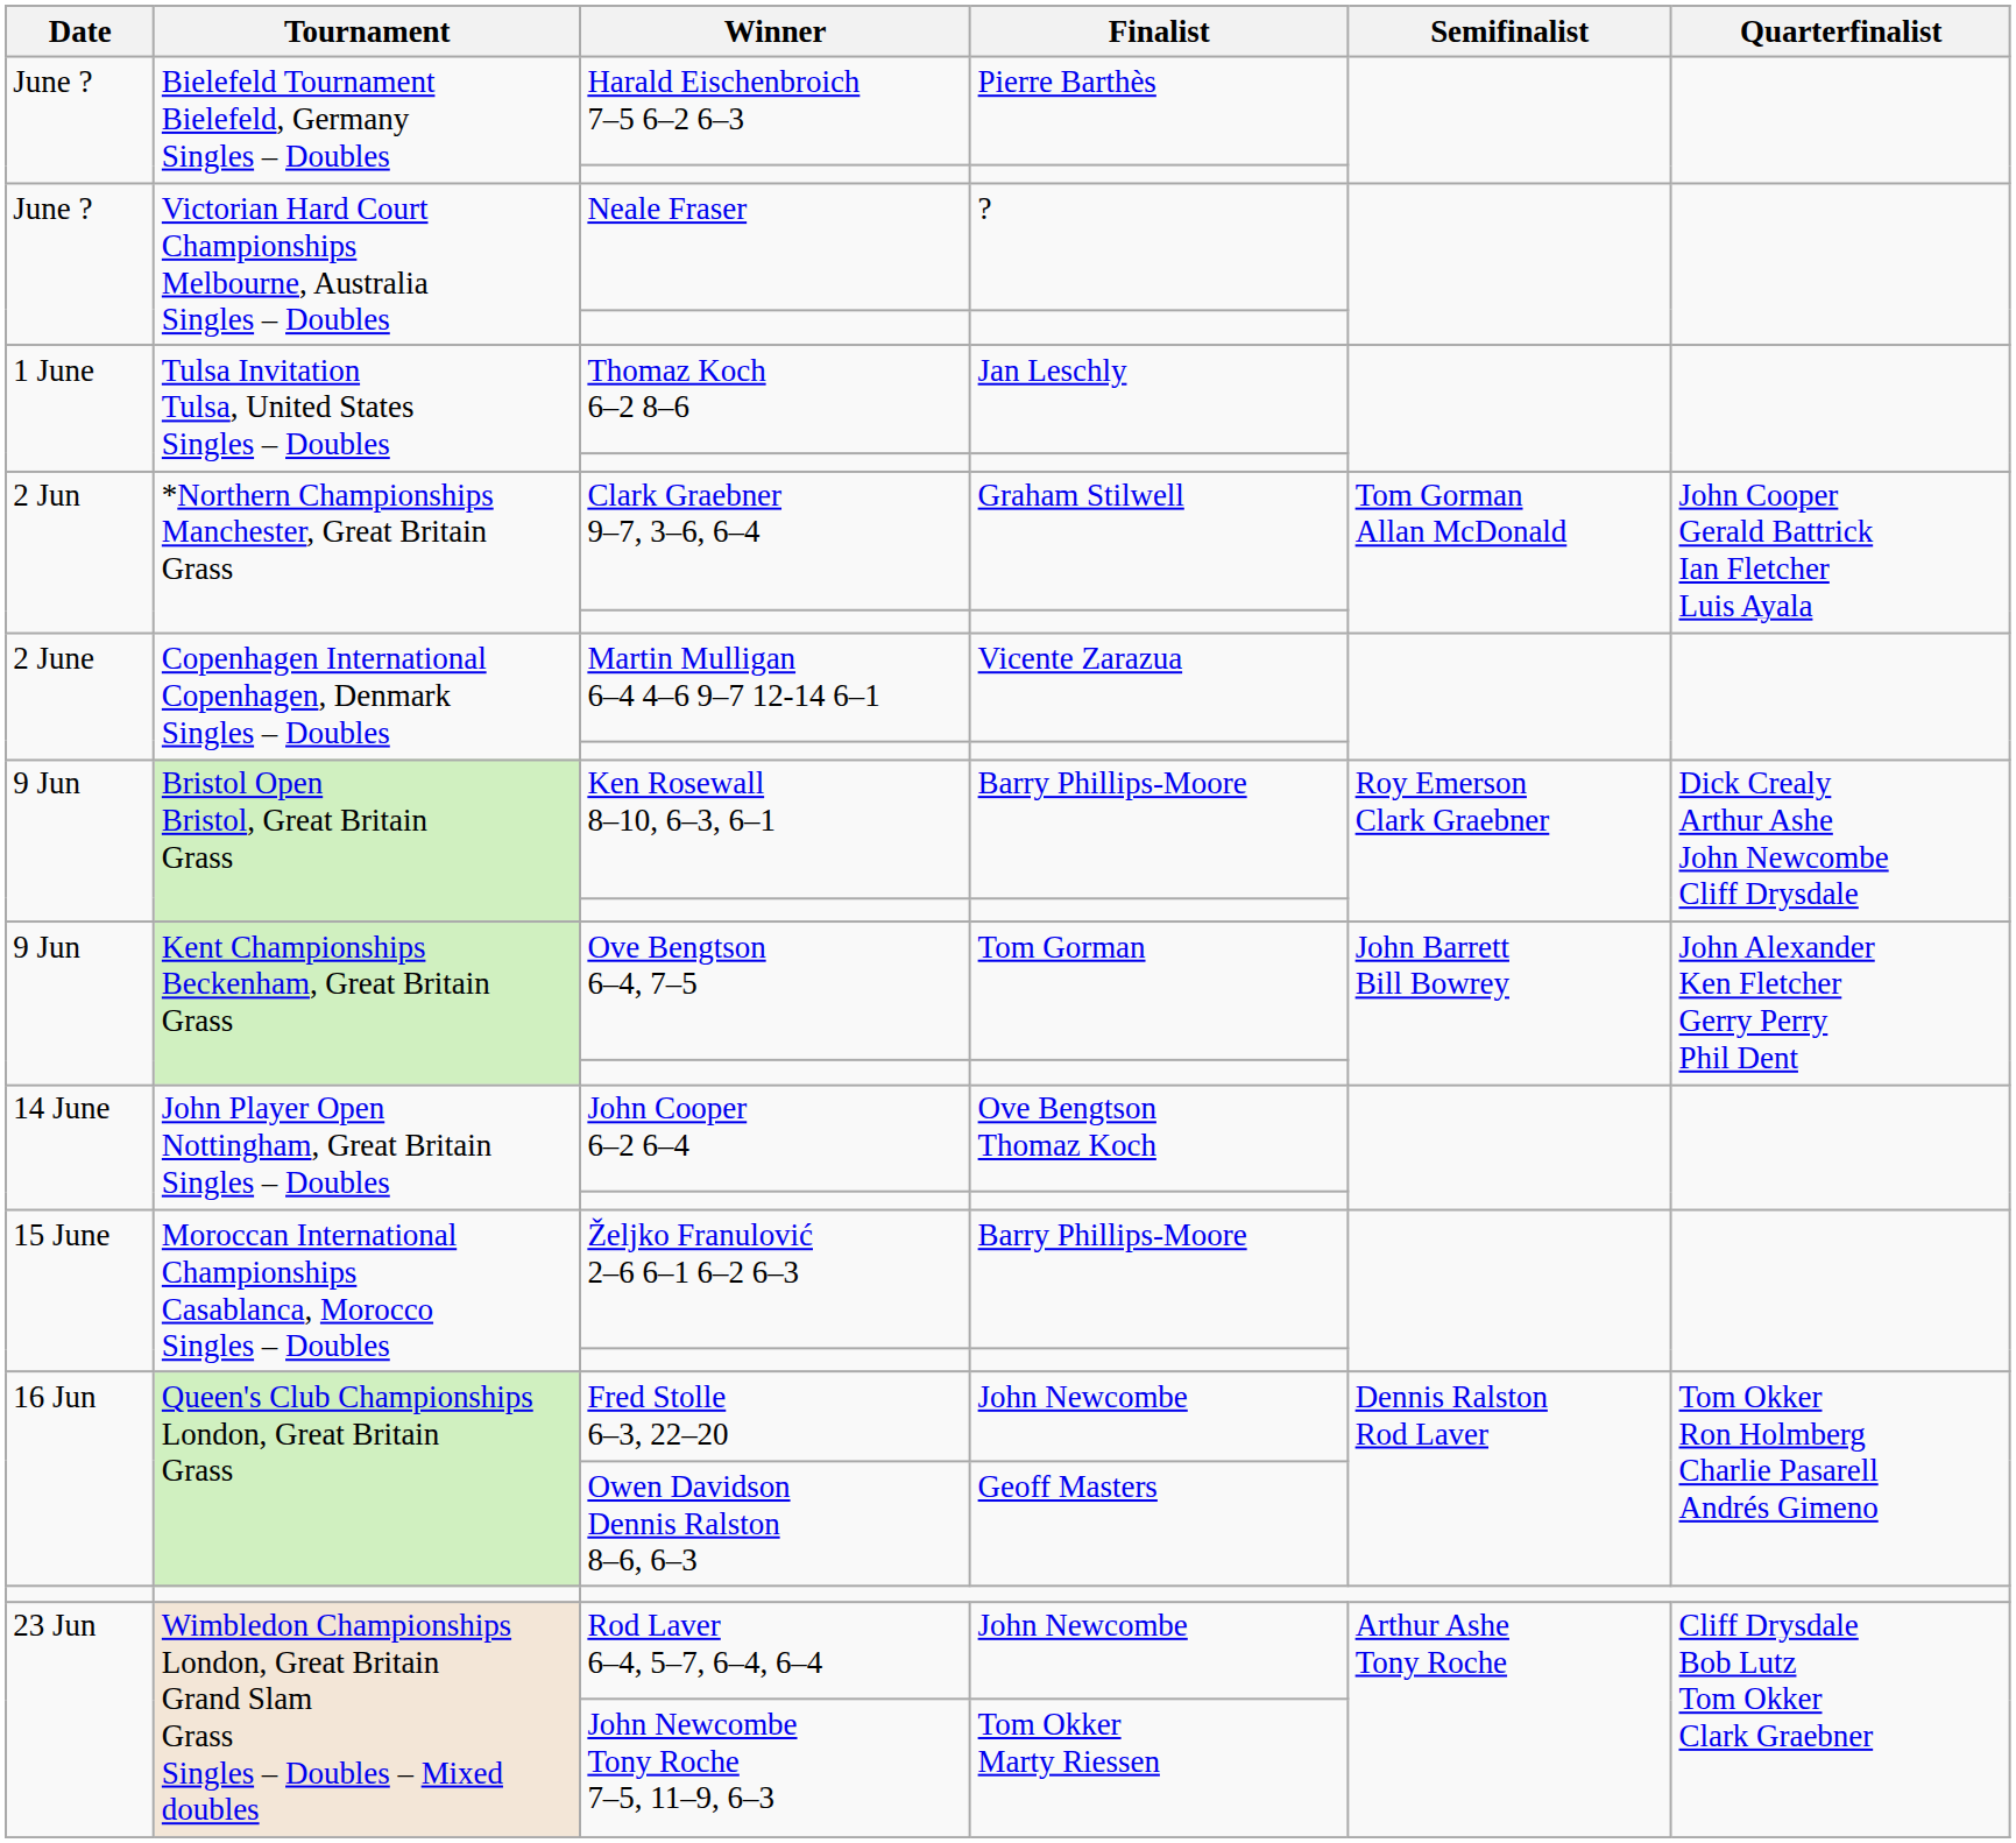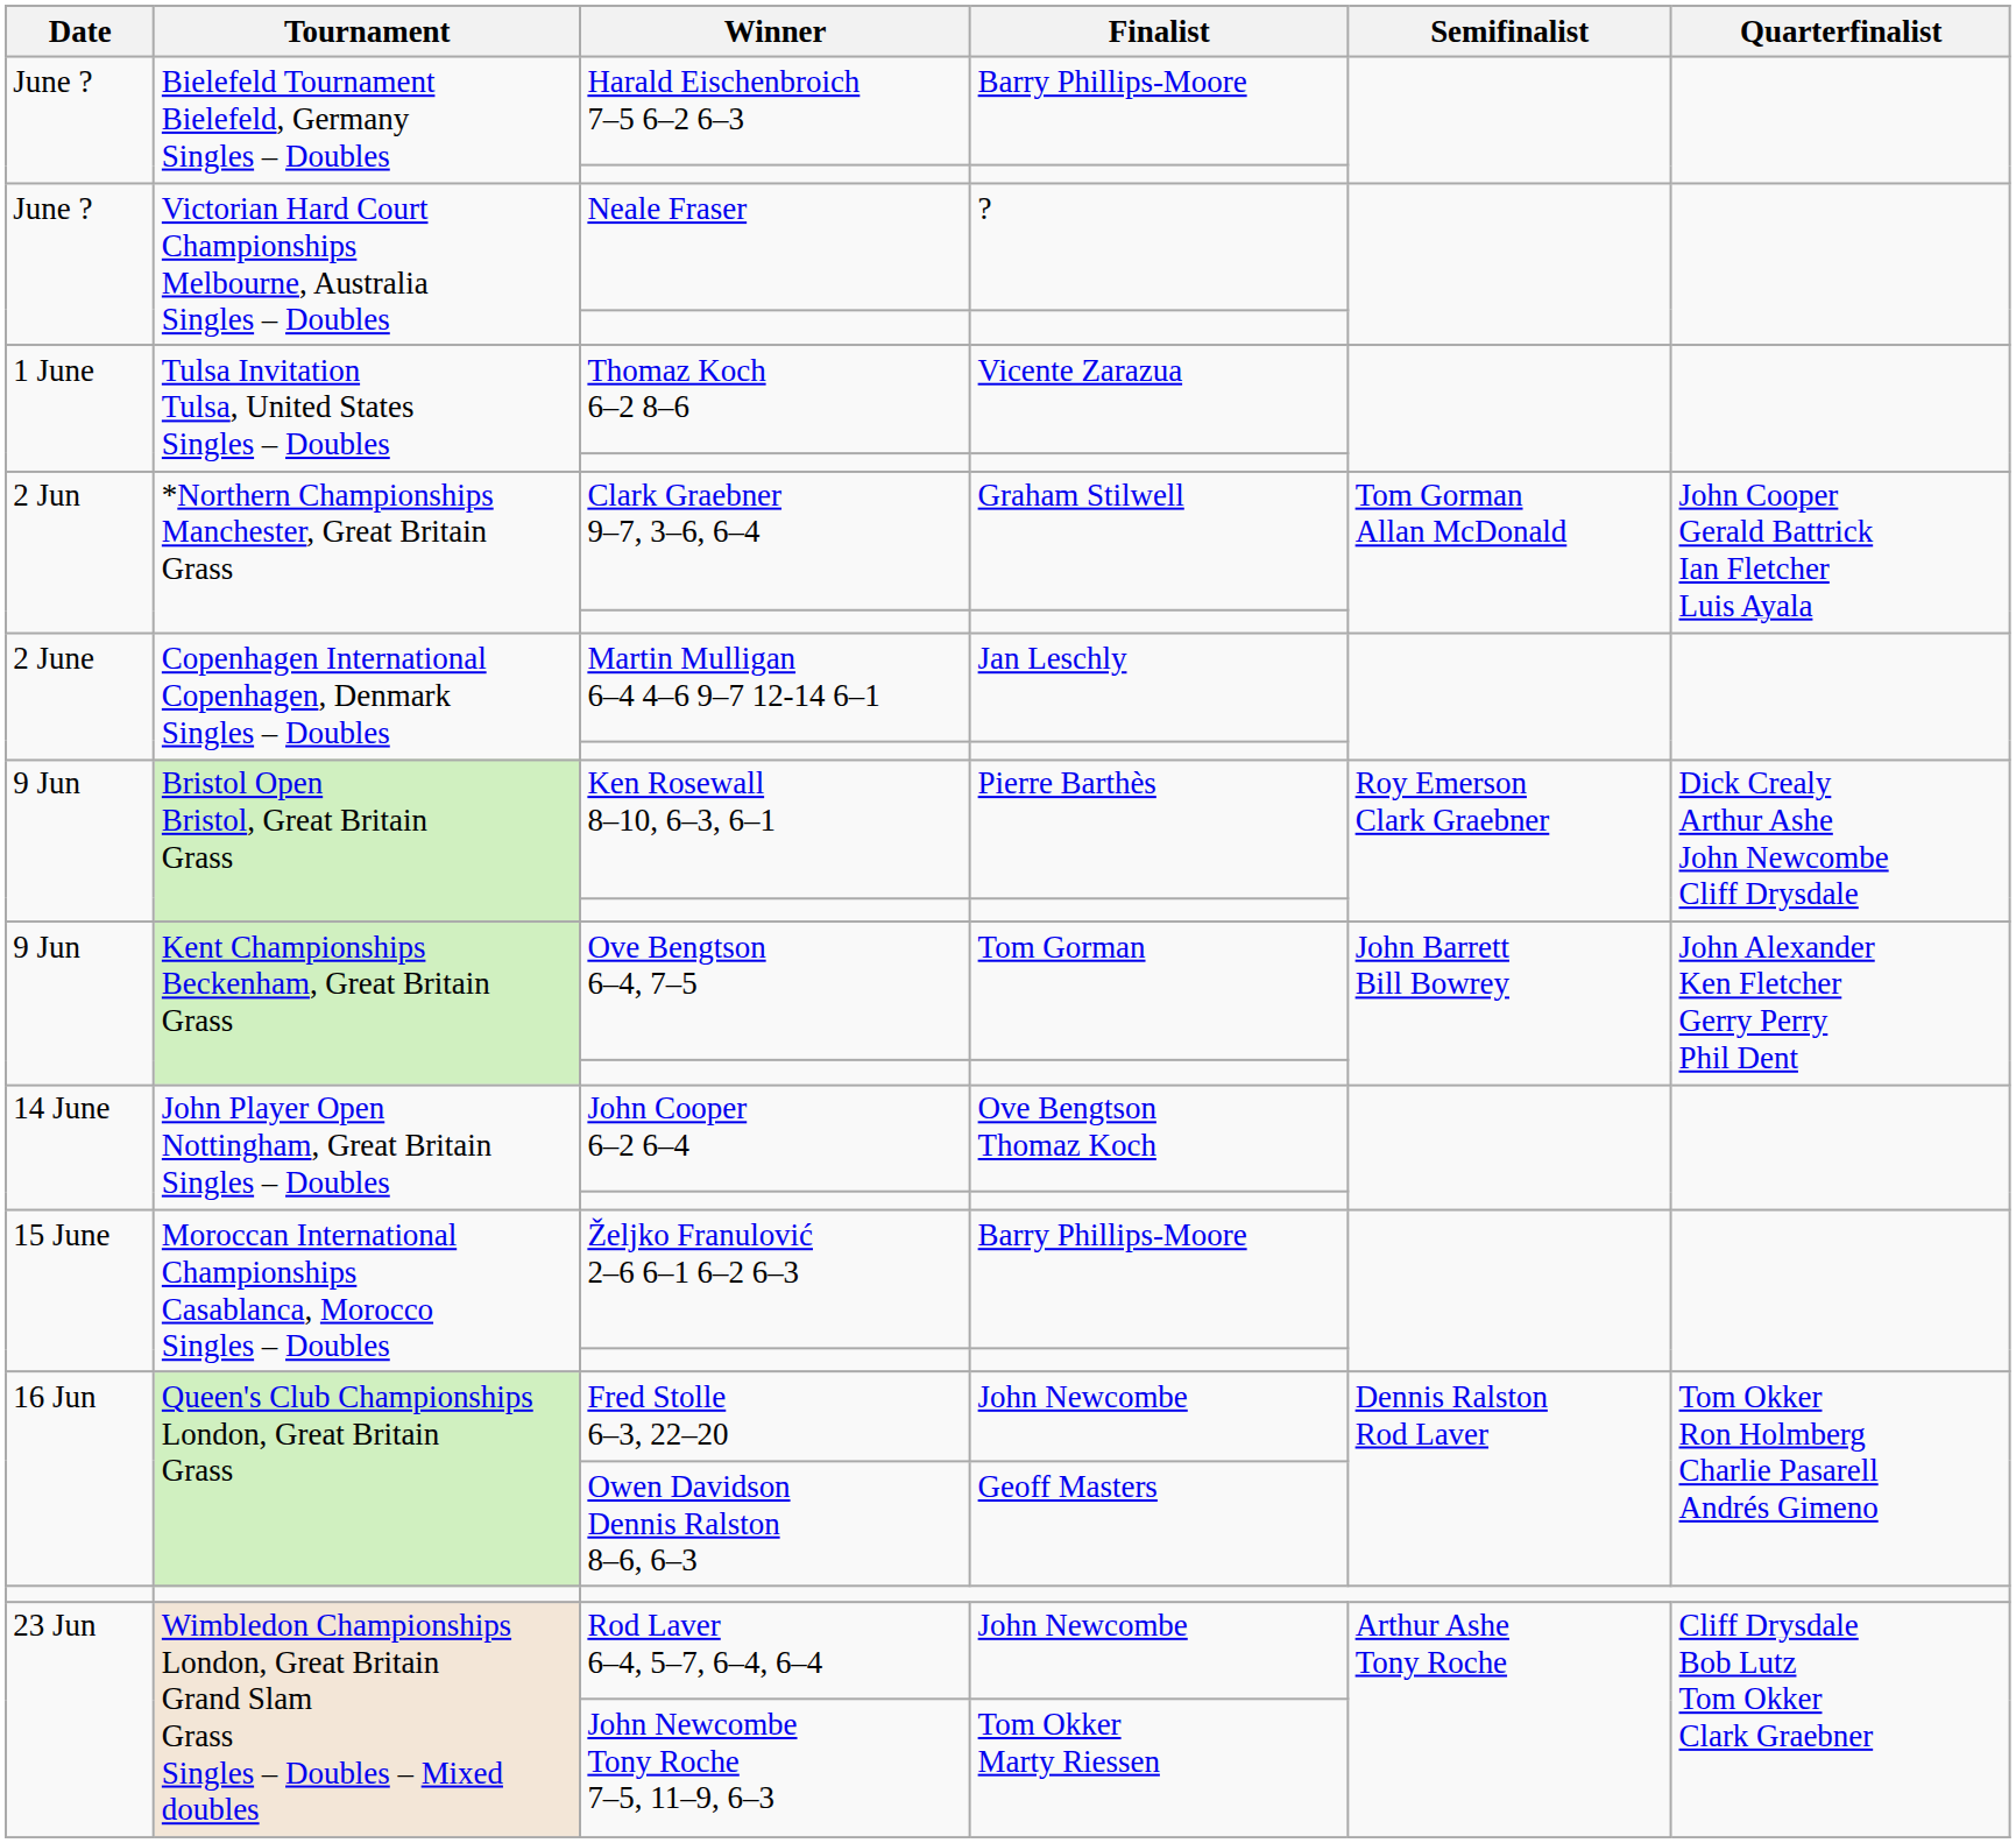Harald Eischenbroich 7–5 6–2 6–3 | Finalist: Pierre Barthès -> Barry Phillips-Moore
Thomaz Koch 6–2 8–6 | Finalist: Jan Leschly -> Vicente Zarazua
Martin Mulligan 6–4 4–6 9–7 12-14 6–1 | Finalist: Vicente Zarazua -> Jan Leschly
Ken Rosewall 8–10, 6–3, 6–1 | Finalist: Barry Phillips-Moore -> Pierre Barthès
